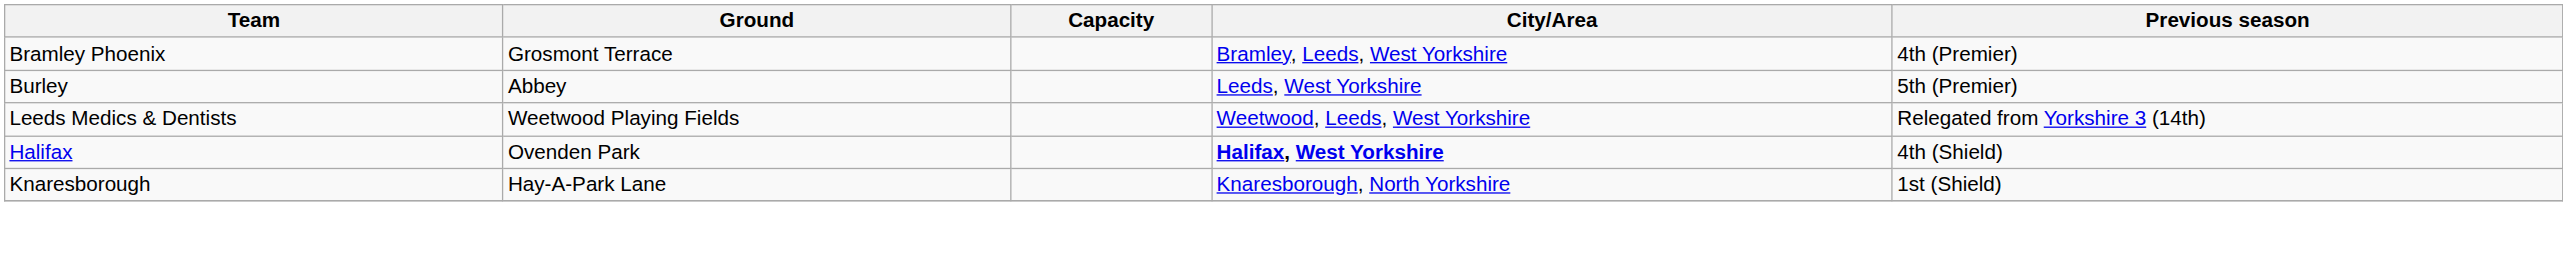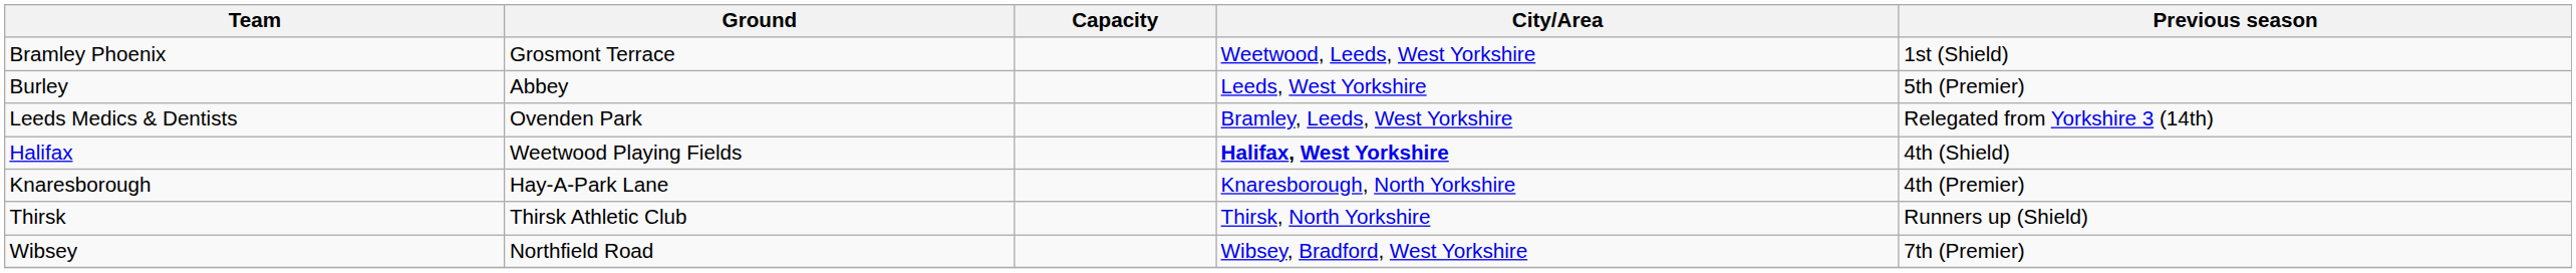Bramley Phoenix | City/Area: Bramley, Leeds, West Yorkshire -> Weetwood, Leeds, West Yorkshire
Bramley Phoenix | Previous season: 4th (Premier) -> 1st (Shield)
Leeds Medics & Dentists | Ground: Weetwood Playing Fields -> Ovenden Park
Leeds Medics & Dentists | City/Area: Weetwood, Leeds, West Yorkshire -> Bramley, Leeds, West Yorkshire
Halifax | Ground: Ovenden Park -> Weetwood Playing Fields
Knaresborough | Previous season: 1st (Shield) -> 4th (Premier)
+ row: Thirsk | Thirsk Athletic Club | Thirsk, North Yorkshire | Runners up (Shield)
+ row: Wibsey | Northfield Road | Wibsey, Bradford, West Yorkshire | 7th (Premier)
